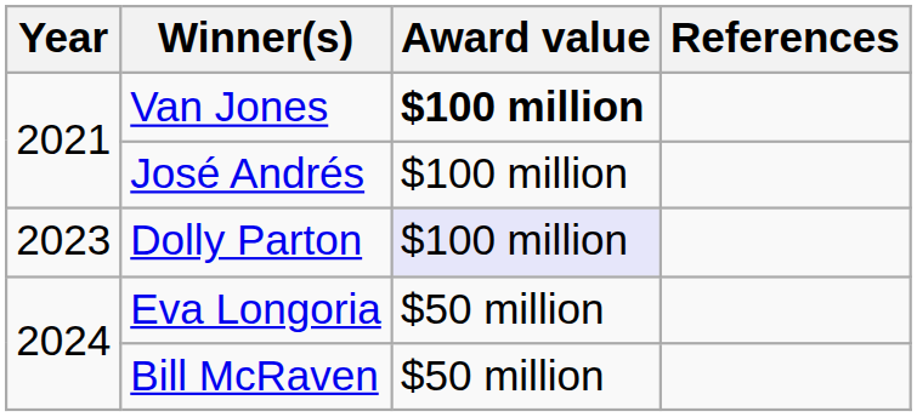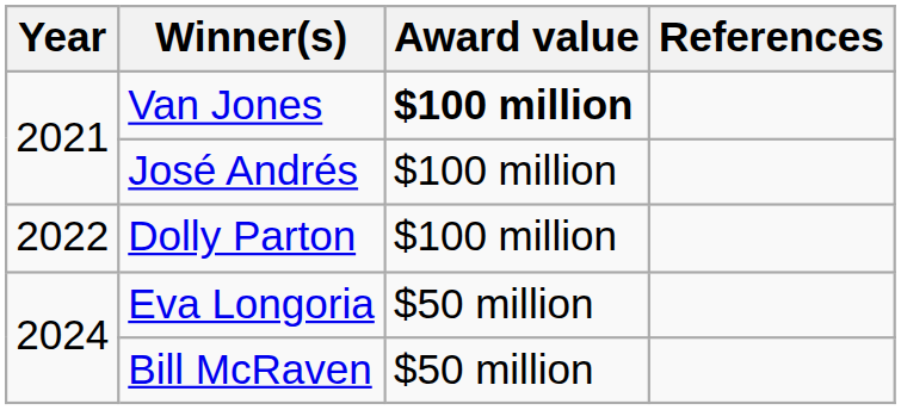Dolly Parton | Year: 2023 -> 2022
Dolly Parton | Award value: lavender background -> no background
